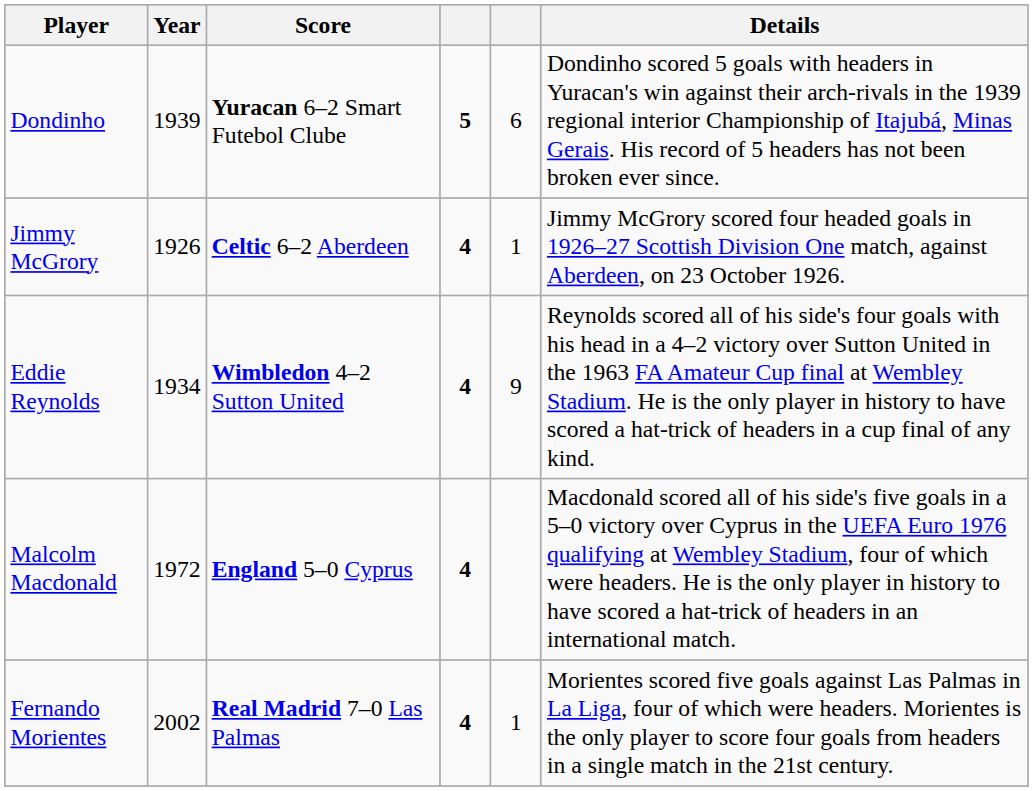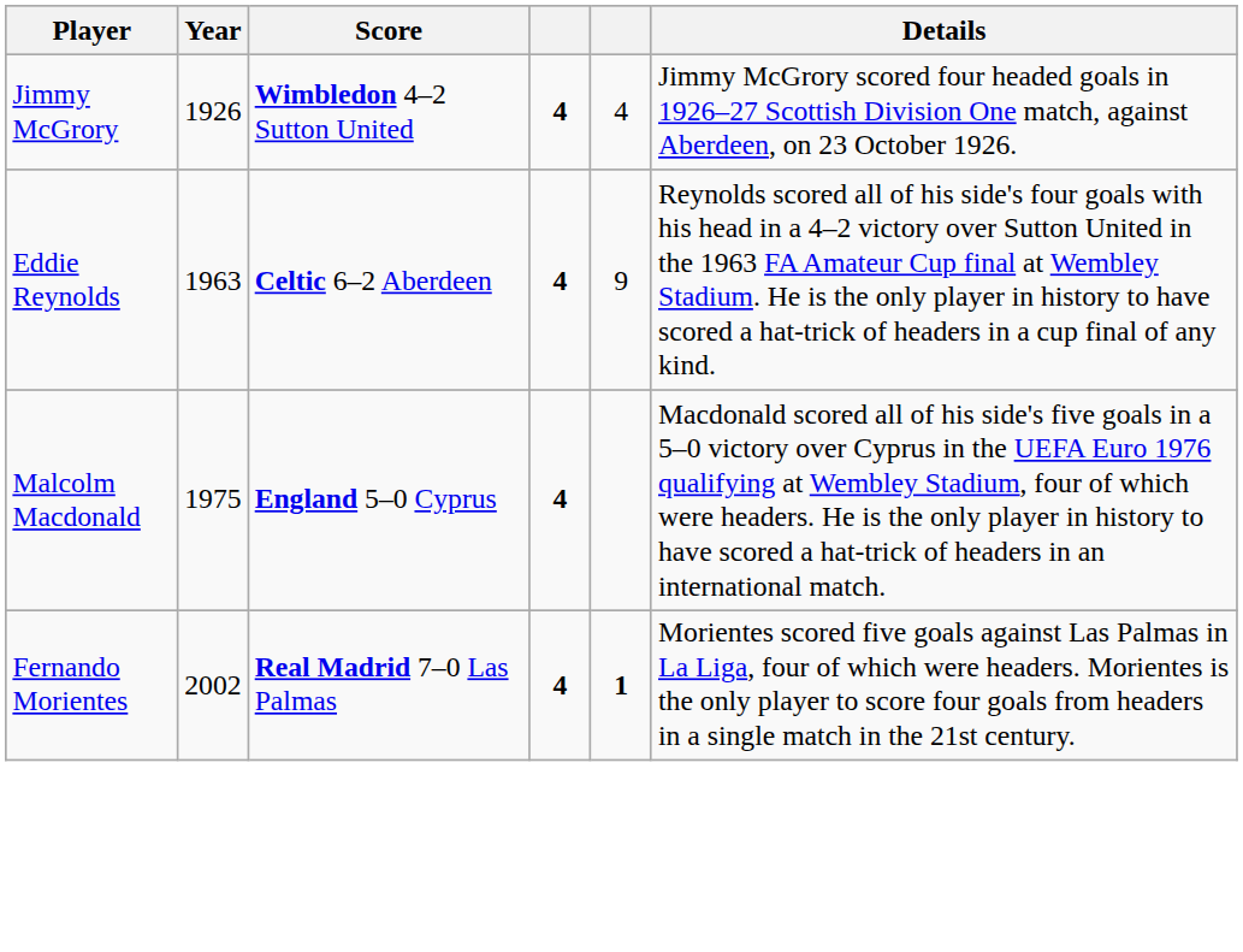- row: Dondinho | 1939 | Yuracan 6–2 Smart Futebol Clube | 5 | 6 | Dondinho scored 5 goals with headers in Yuracan's win against their arch-rivals in the 1939 regional interior Championship of Itajubá, Minas Gerais. His record of 5 headers has not been broken ever since.
Jimmy McGrory | Score: Celtic 6–2 Aberdeen -> Wimbledon 4–2 Sutton United
Jimmy McGrory | column 5: 1 -> 4
Eddie Reynolds | Year: 1934 -> 1963
Eddie Reynolds | Score: Wimbledon 4–2 Sutton United -> Celtic 6–2 Aberdeen
Malcolm Macdonald | Year: 1972 -> 1975
Fernando Morientes | column 5: normal -> bold
